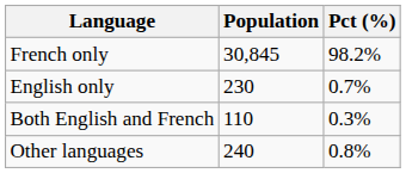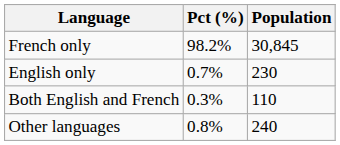columns swapped: Population <-> Pct (%)
